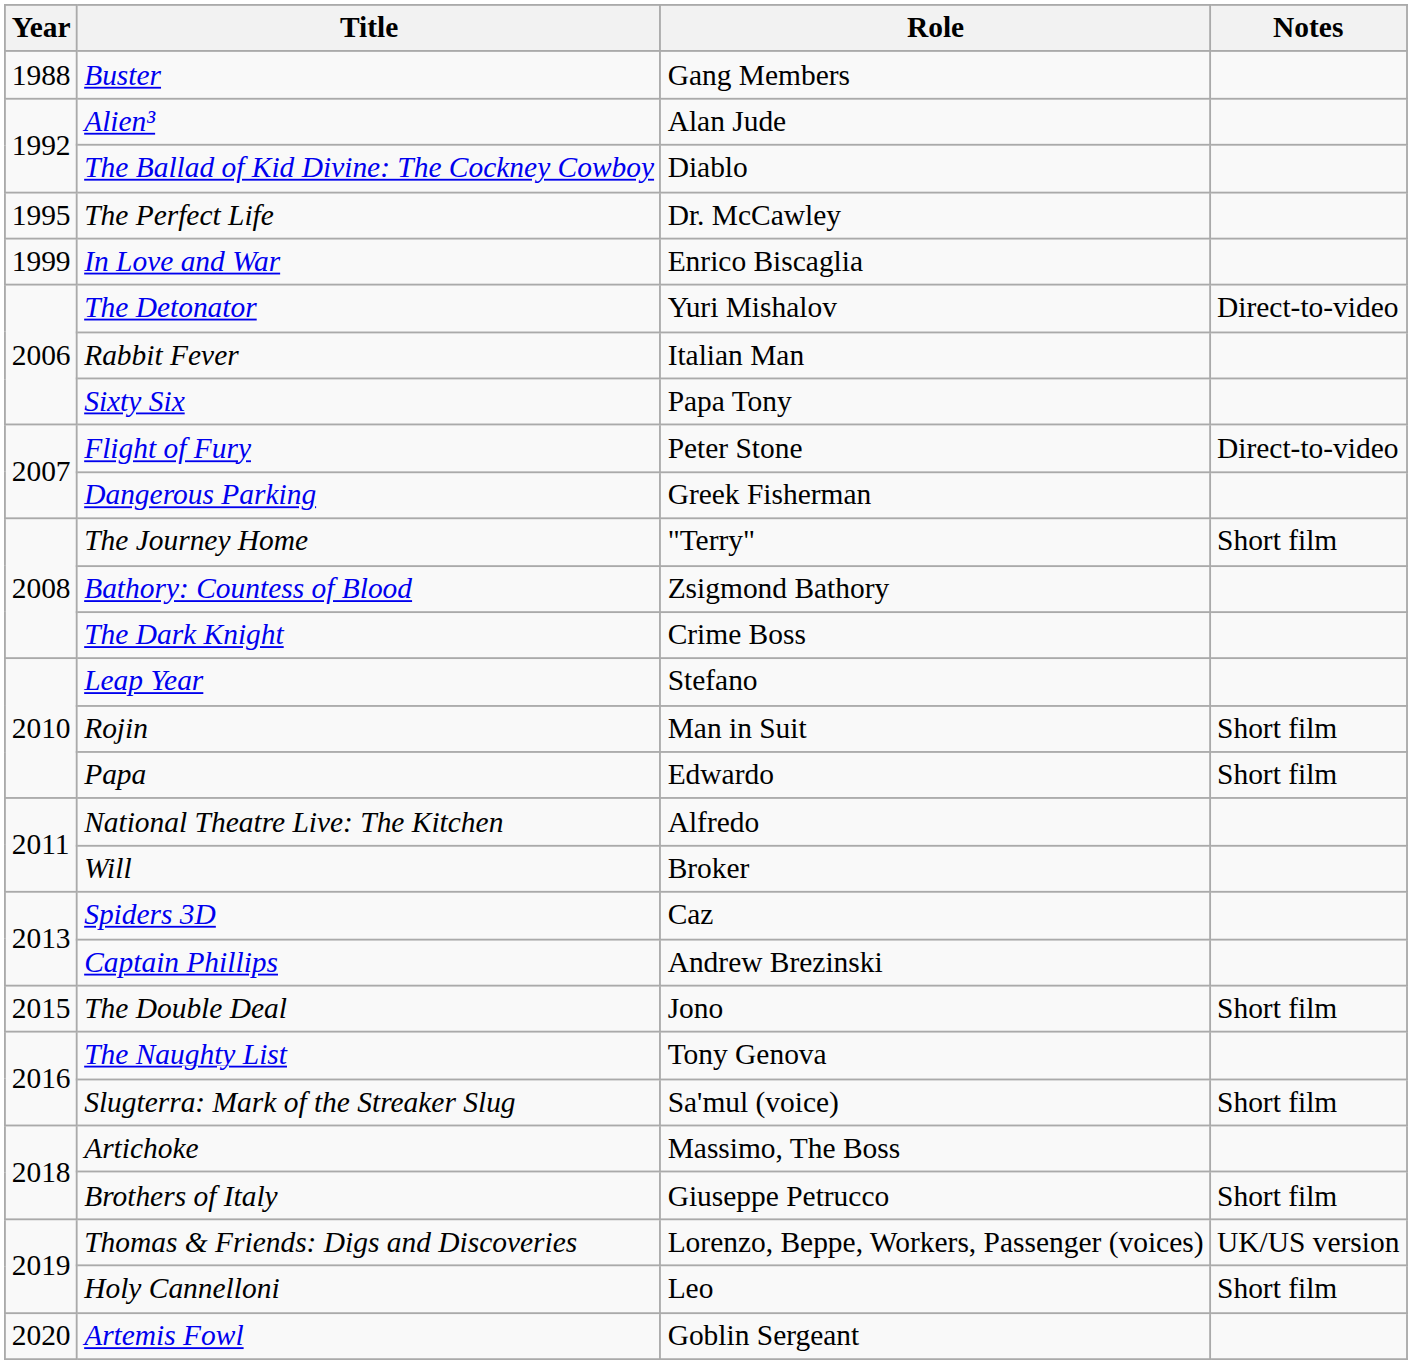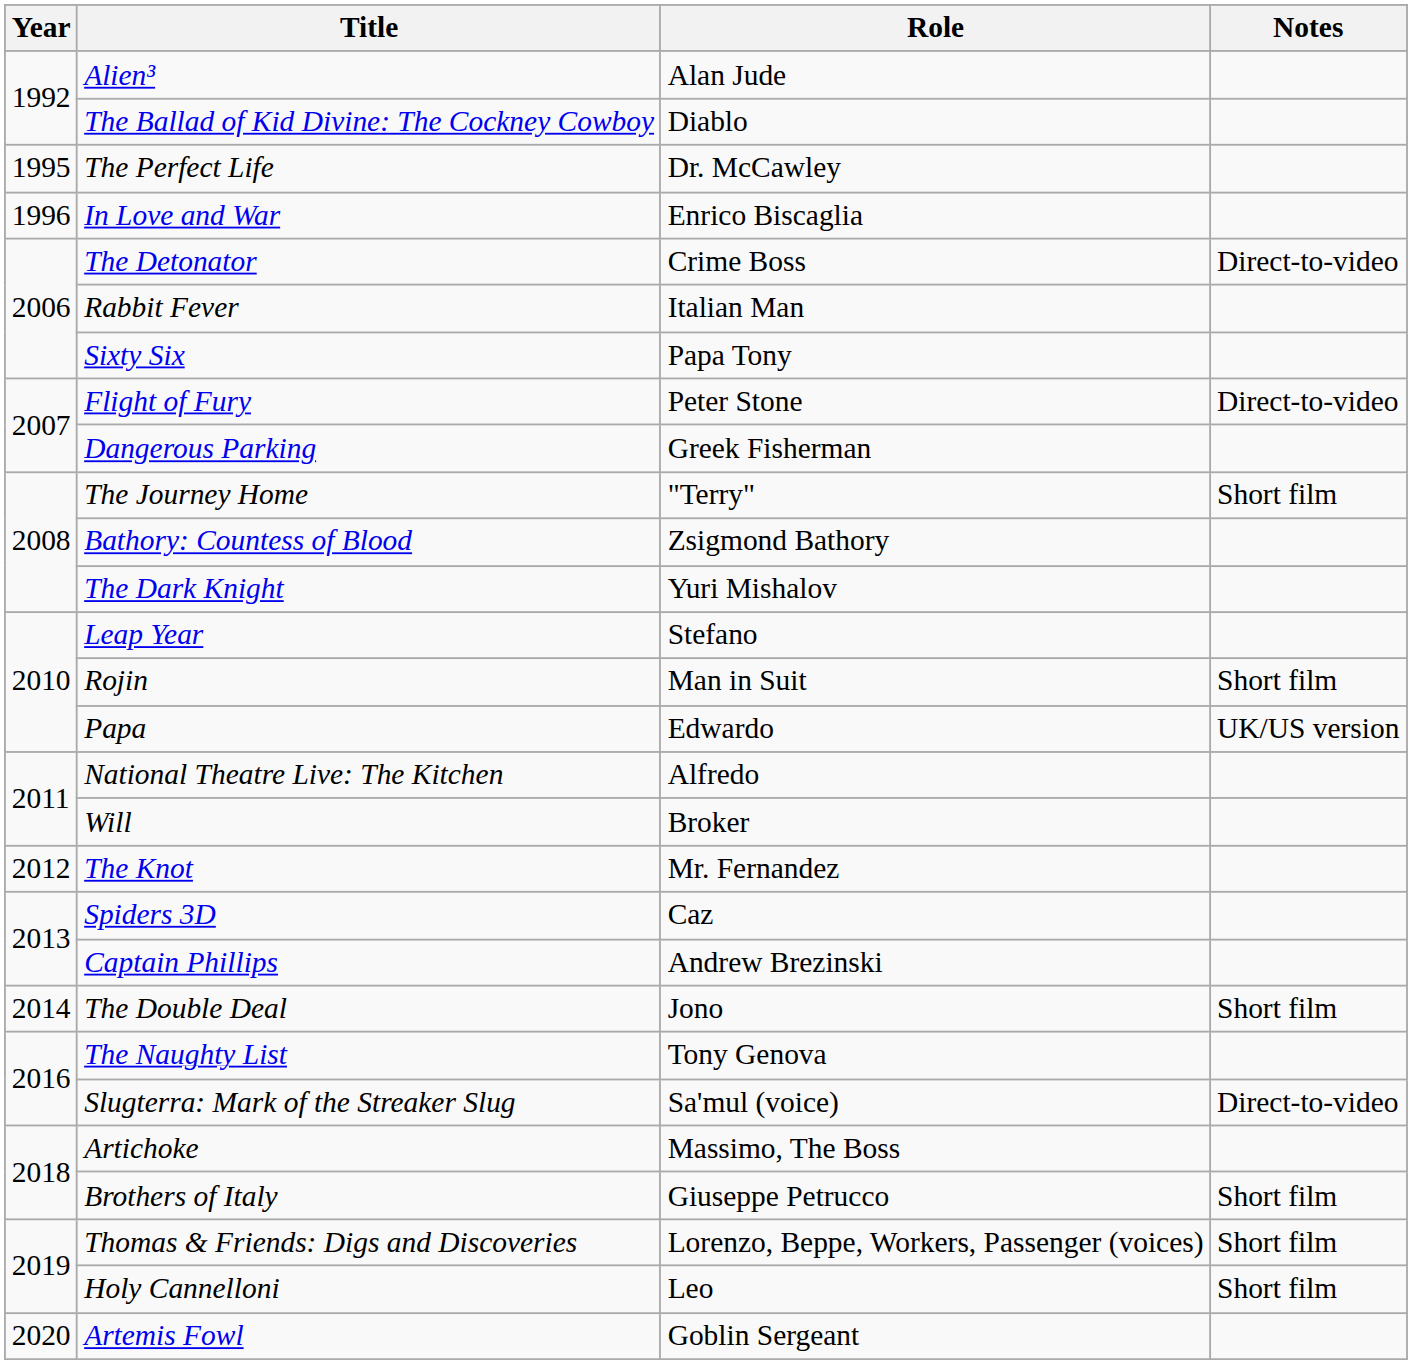- row: 1988 | Buster | Gang Members
In Love and War | Year: 1999 -> 1996
The Detonator | Role: Yuri Mishalov -> Crime Boss
The Dark Knight | Role: Crime Boss -> Yuri Mishalov
Papa | Notes: Short film -> UK/US version
+ row: 2012 | The Knot | Mr. Fernandez
The Double Deal | Year: 2015 -> 2014
Slugterra: Mark of the Streaker Slug | Notes: Short film -> Direct-to-video
Thomas & Friends: Digs and Discoveries | Notes: UK/US version -> Short film
